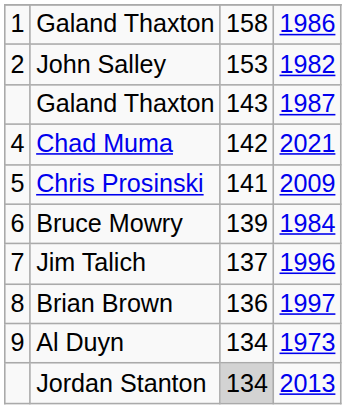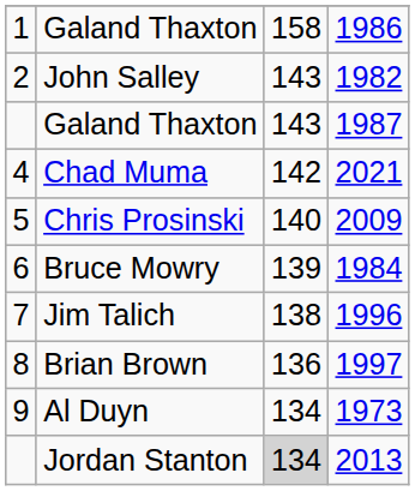John Salley | column 3: 153 -> 143
Chris Prosinski | column 3: 141 -> 140
Jim Talich | column 3: 137 -> 138
